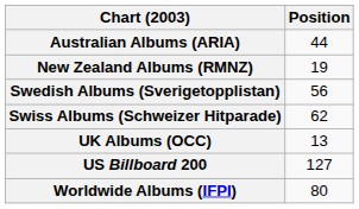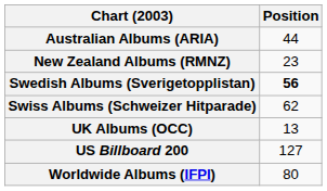New Zealand Albums (RMNZ) | Position: 19 -> 23
Swedish Albums (Sverigetopplistan) | Position: normal -> bold
